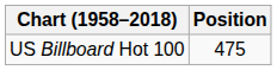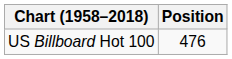US Billboard Hot 100 | Position: 475 -> 476
